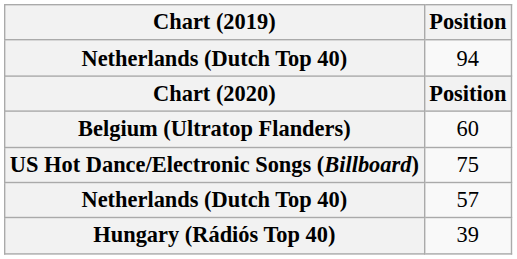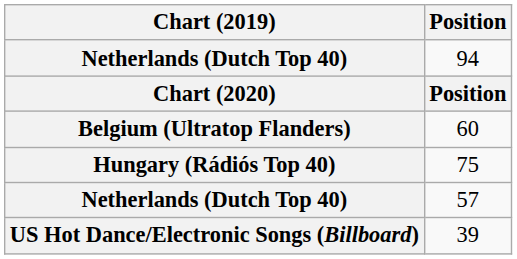75 | Chart (2019): US Hot Dance/Electronic Songs (Billboard) -> Hungary (Rádiós Top 40)
39 | Chart (2019): Hungary (Rádiós Top 40) -> US Hot Dance/Electronic Songs (Billboard)
